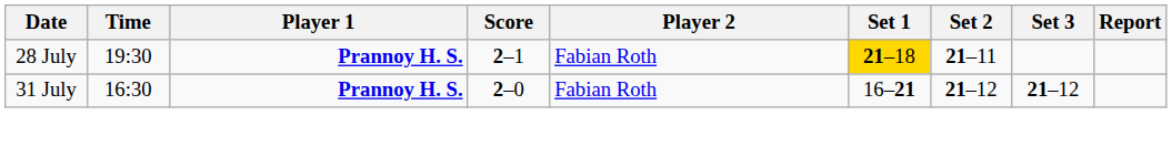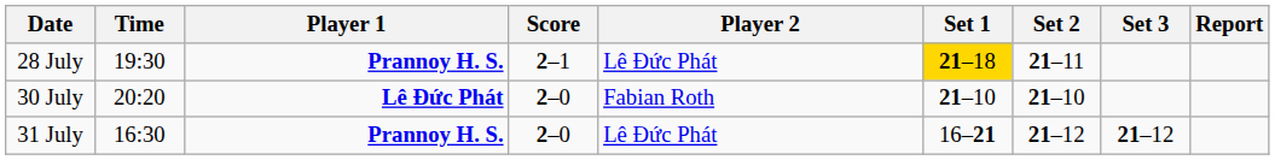28 July | Player 2: Fabian Roth -> Lê Đức Phát
+ row: 30 July | 20:20 | Lê Đức Phát | 2–0 | Fabian Roth | 21–10 | 21–10
31 July | Player 2: Fabian Roth -> Lê Đức Phát
